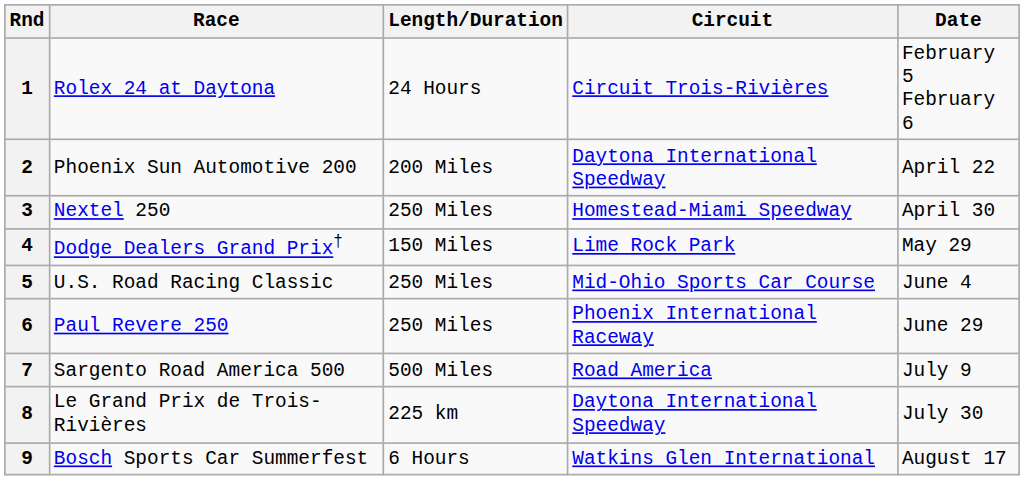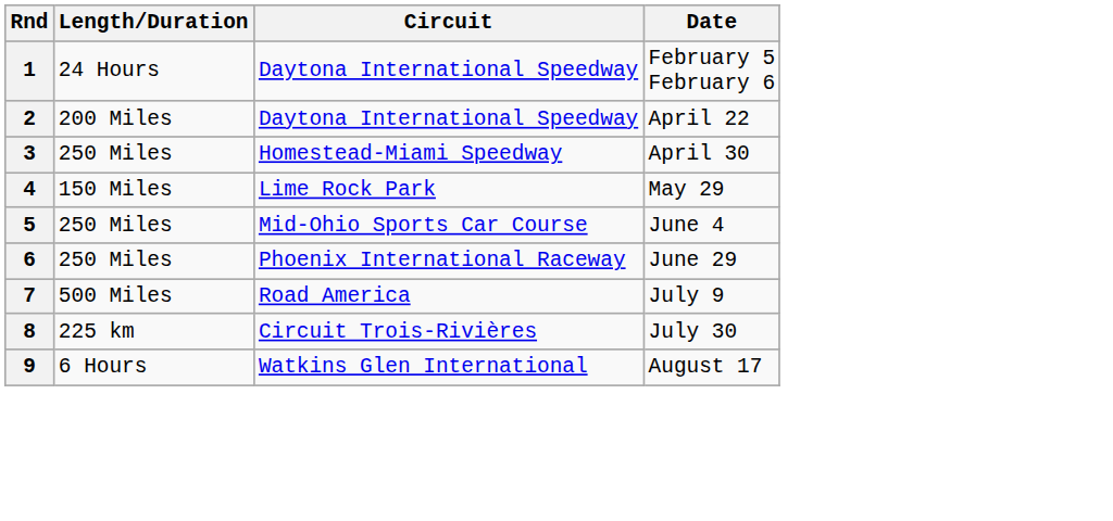- column: Race | Rolex 24 at Daytona | Phoenix Sun Automotive 200 | Nextel 250 | Dodge Dealers Grand Prix† | U.S. Road Racing Classic | Paul Revere 250 | Sargento Road America 500 | Le Grand Prix de Trois-Rivières | Bosch Sports Car Summerfest
1 | Circuit: Circuit Trois-Rivières -> Daytona International Speedway
8 | Circuit: Daytona International Speedway -> Circuit Trois-Rivières
